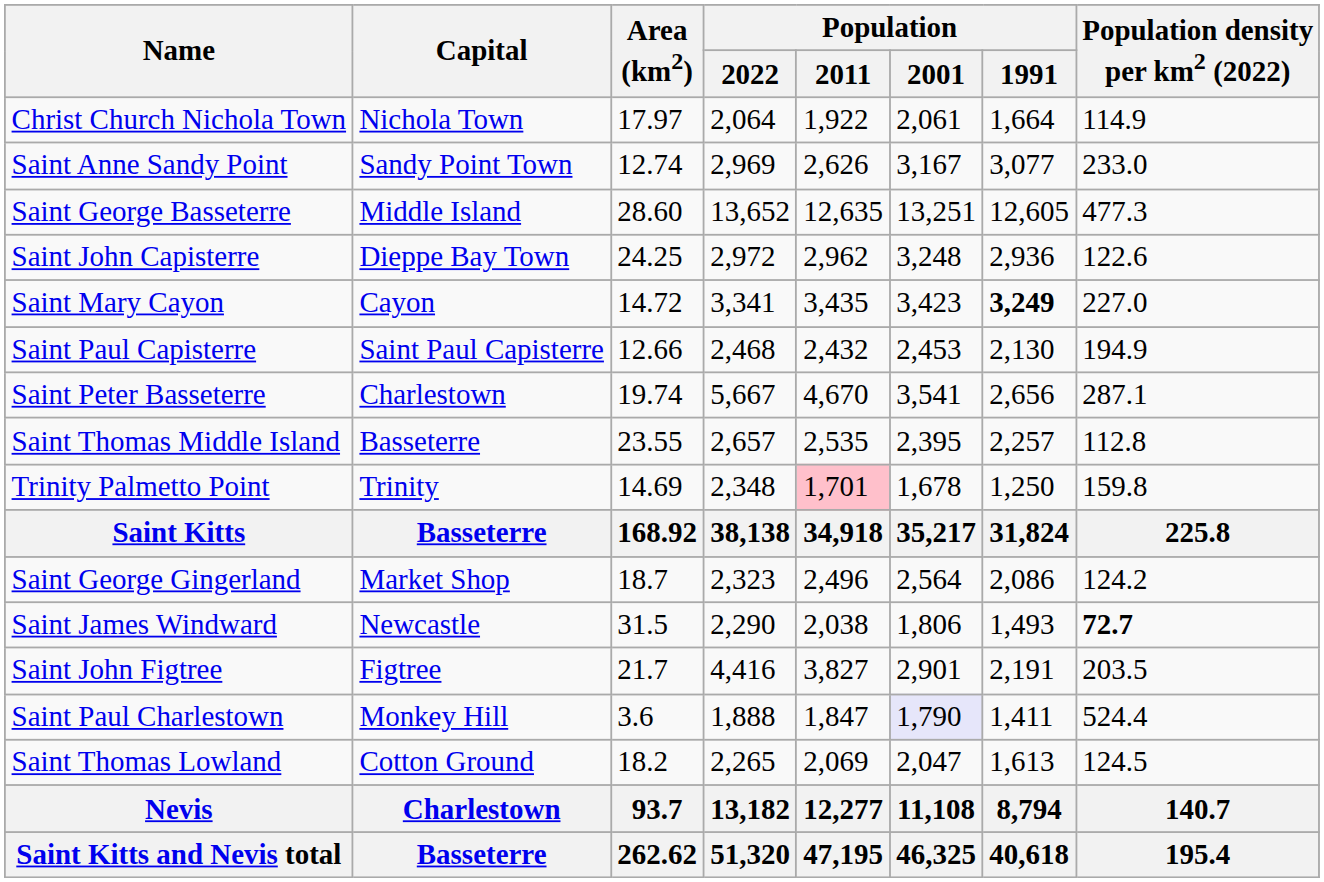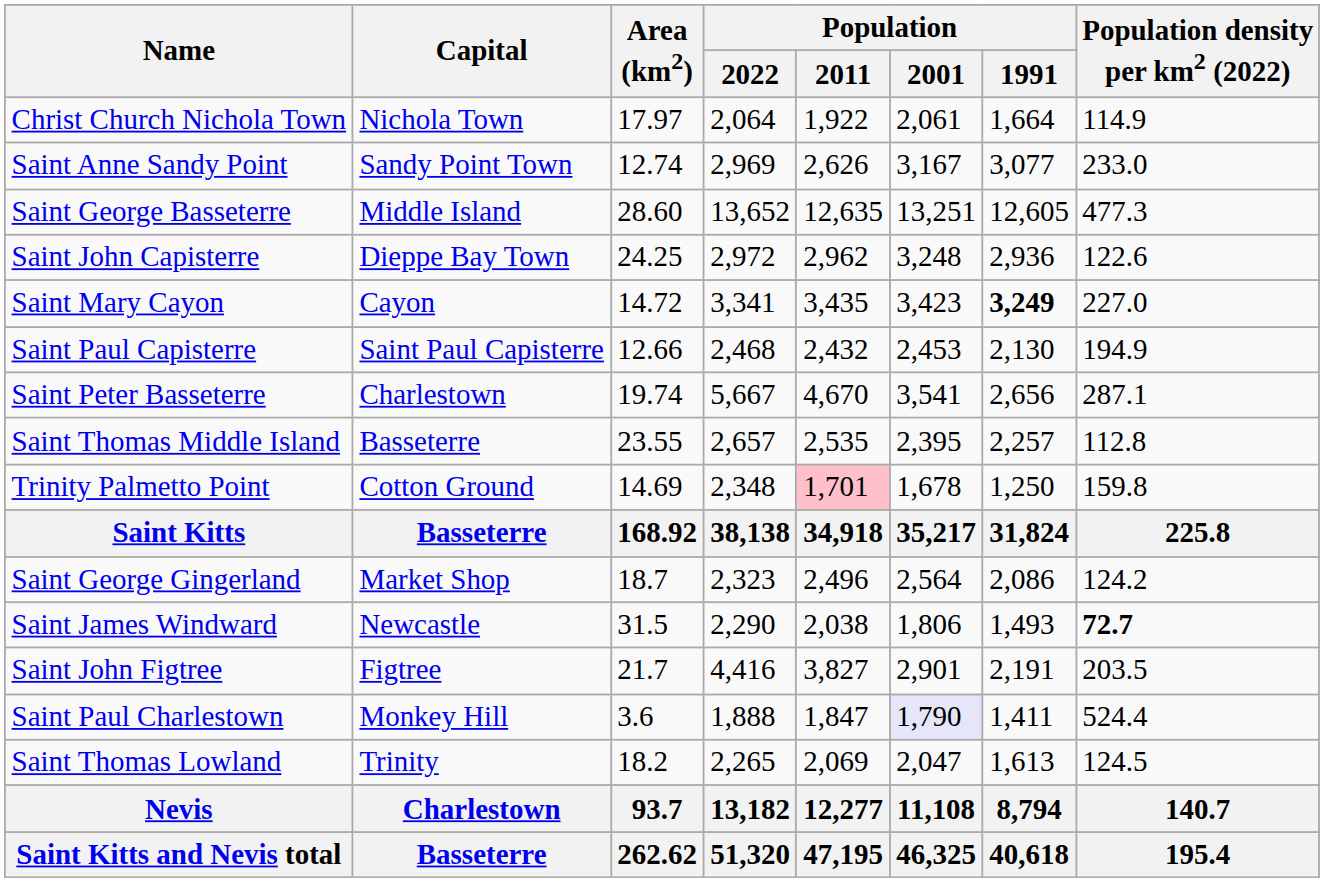Trinity Palmetto Point | Capital: Trinity -> Cotton Ground
Saint Thomas Lowland | Capital: Cotton Ground -> Trinity
